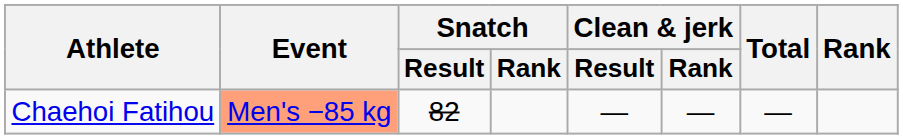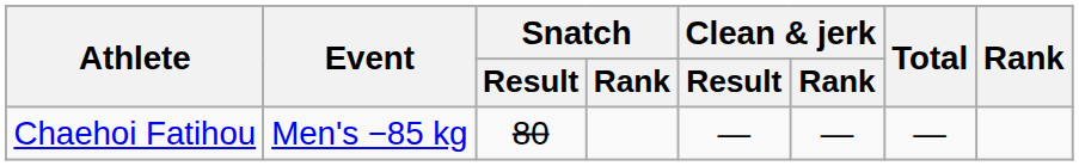Chaehoi Fatihou | Event: lightsalmon background -> no background
Chaehoi Fatihou | Snatch / Result: 82 -> 80
